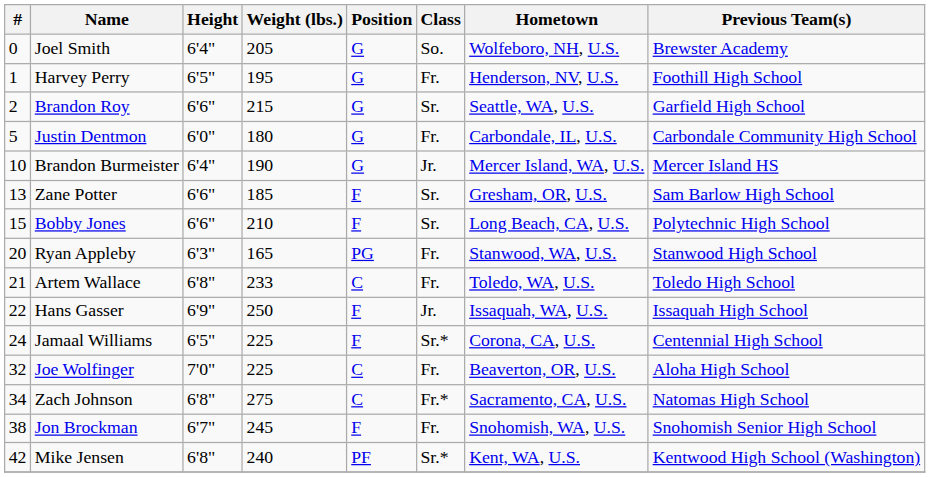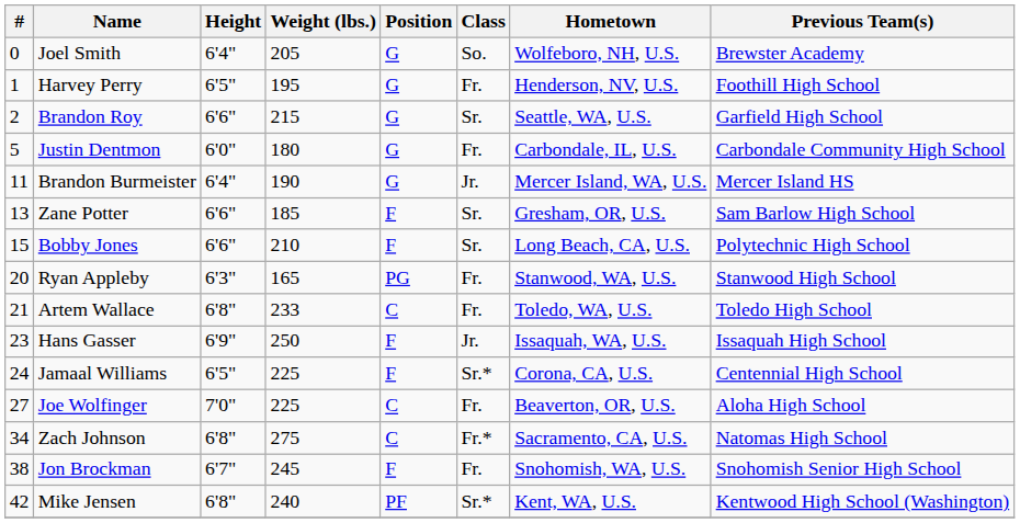Brandon Burmeister | #: 10 -> 11
Hans Gasser | #: 22 -> 23
Joe Wolfinger | #: 32 -> 27
